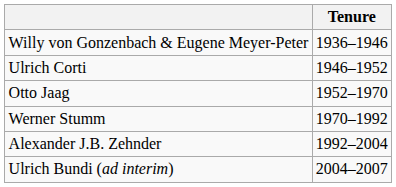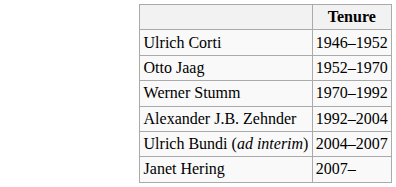- row: Willy von Gonzenbach & Eugene Meyer-Peter | 1936–1946
+ row: Janet Hering | 2007–
